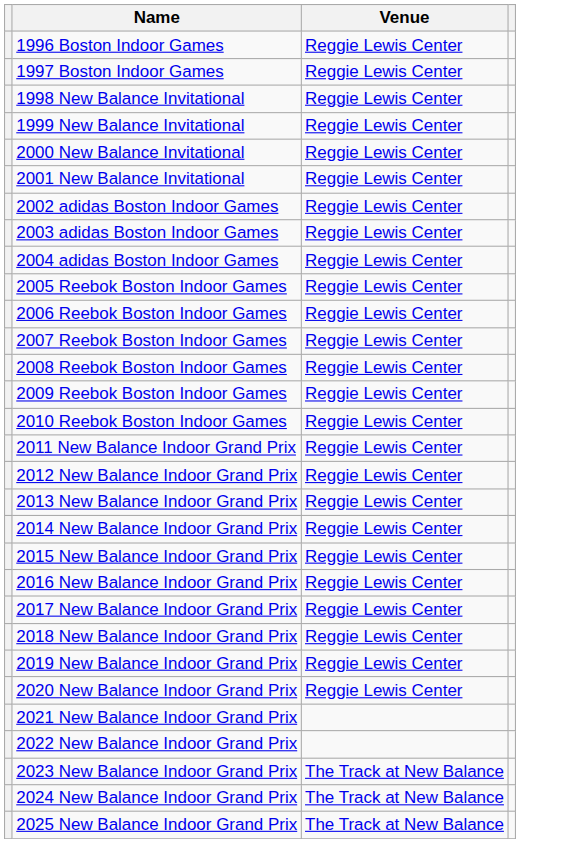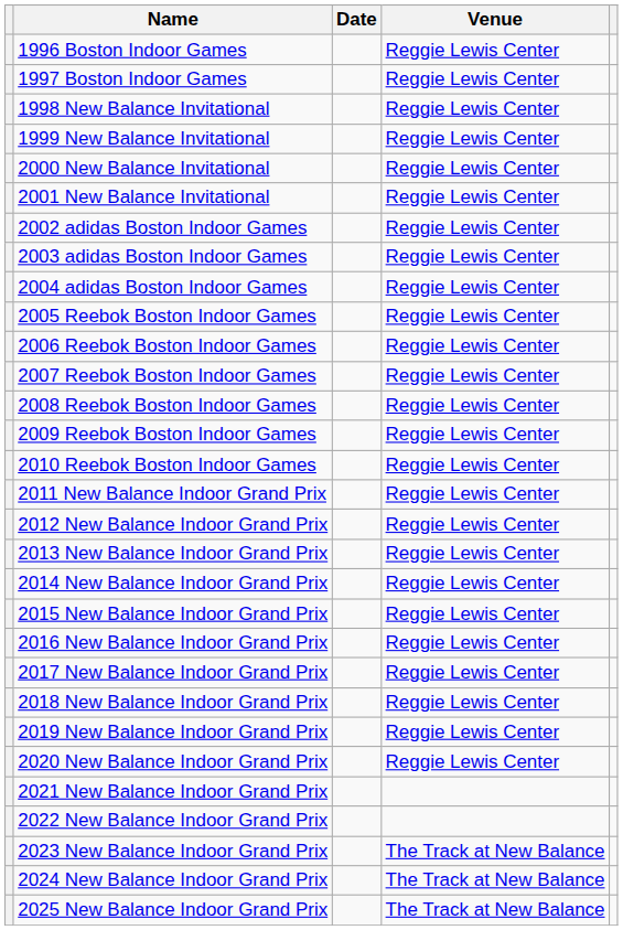+ column: Date
